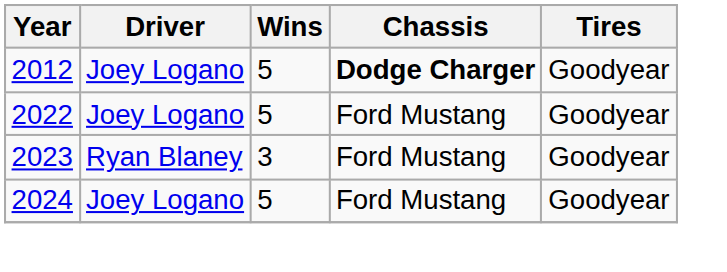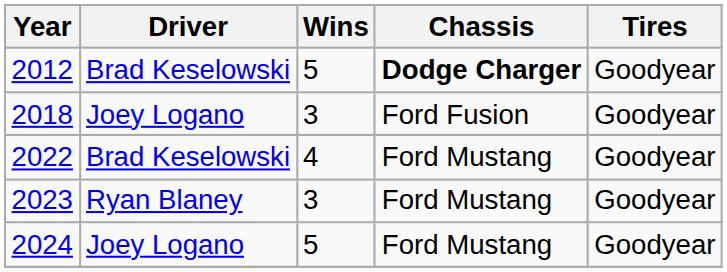2012 | Driver: Joey Logano -> Brad Keselowski
+ row: 2018 | Joey Logano | 3 | Ford Fusion | Goodyear
2022 | Driver: Joey Logano -> Brad Keselowski
2022 | Wins: 5 -> 4
